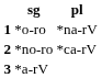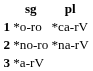1 | pl: *na-rV -> *ca-rV
2 | pl: *ca-rV -> *na-rV
